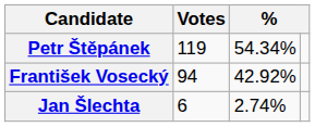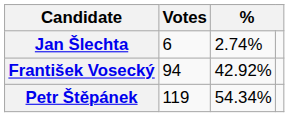rows swapped: Petr Štěpánek <-> Jan Šlechta
